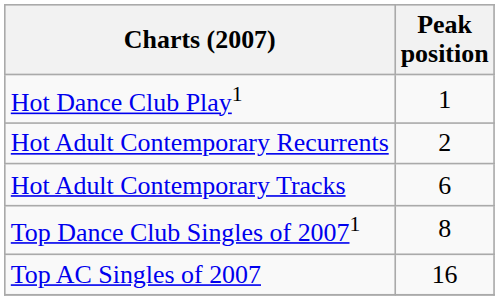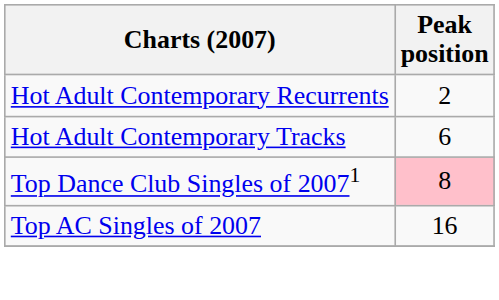- row: Hot Dance Club Play1 | 1
Top Dance Club Singles of 20071 | Peak position: no background -> pink background
